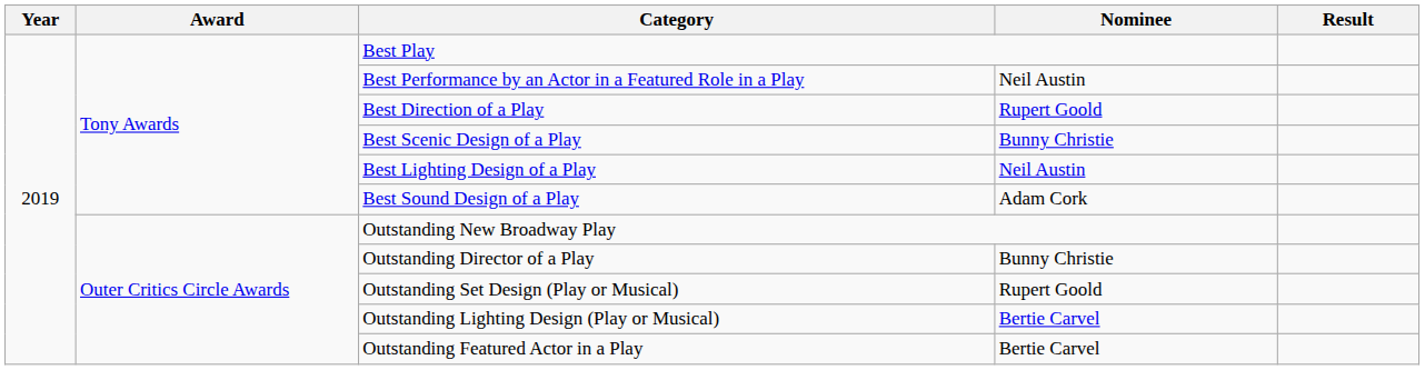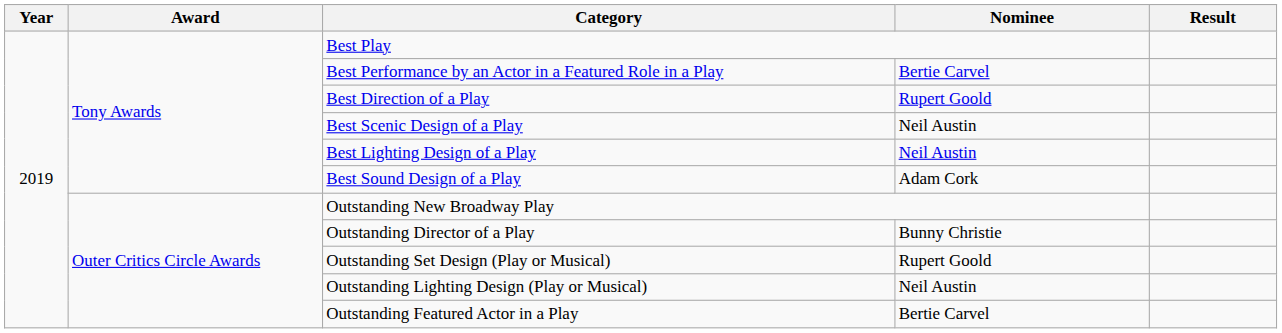Best Performance by an Actor in a Featured Role in a Play | Nominee: Neil Austin -> Bertie Carvel
Best Scenic Design of a Play | Nominee: Bunny Christie -> Neil Austin
Outstanding Lighting Design (Play or Musical) | Nominee: Bertie Carvel -> Neil Austin
